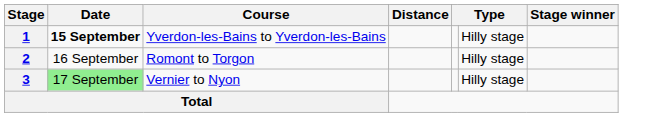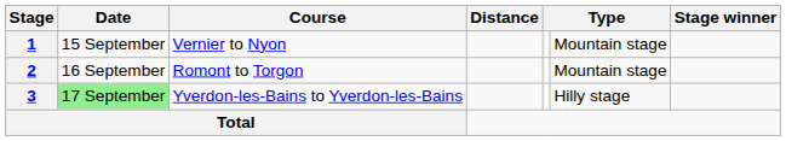1 | Date: bold -> normal
1 | Course: Yverdon-les-Bains to Yverdon-les-Bains -> Vernier to Nyon
1 | column 6: Hilly stage -> Mountain stage
2 | column 6: Hilly stage -> Mountain stage
3 | Course: Vernier to Nyon -> Yverdon-les-Bains to Yverdon-les-Bains
